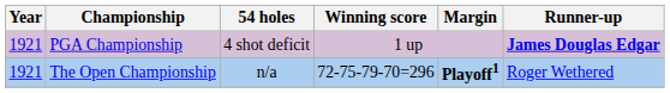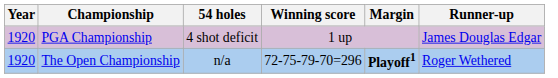PGA Championship | Year: 1921 -> 1920
PGA Championship | Runner-up: bold -> normal
The Open Championship | Year: 1921 -> 1920
